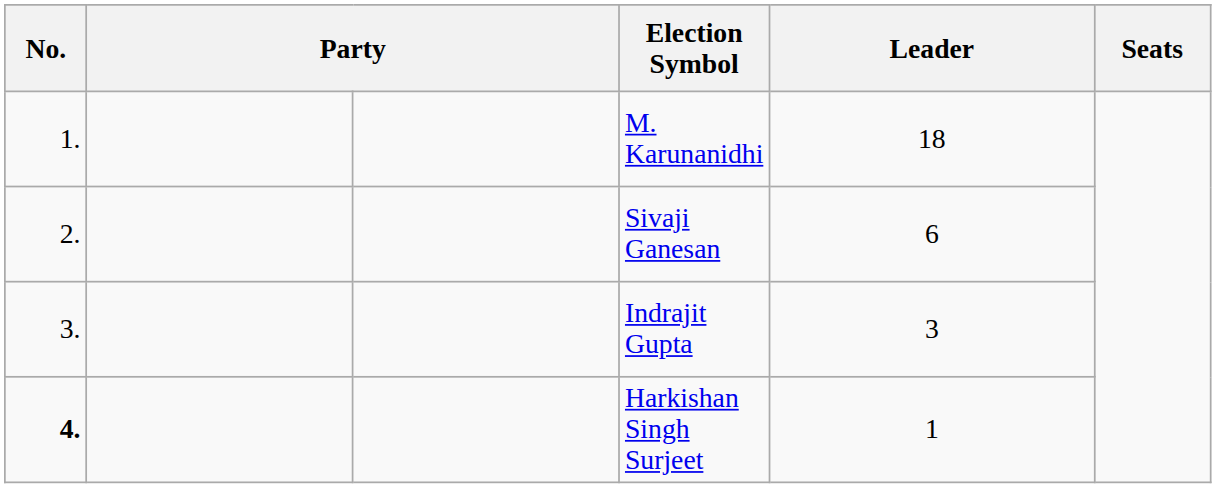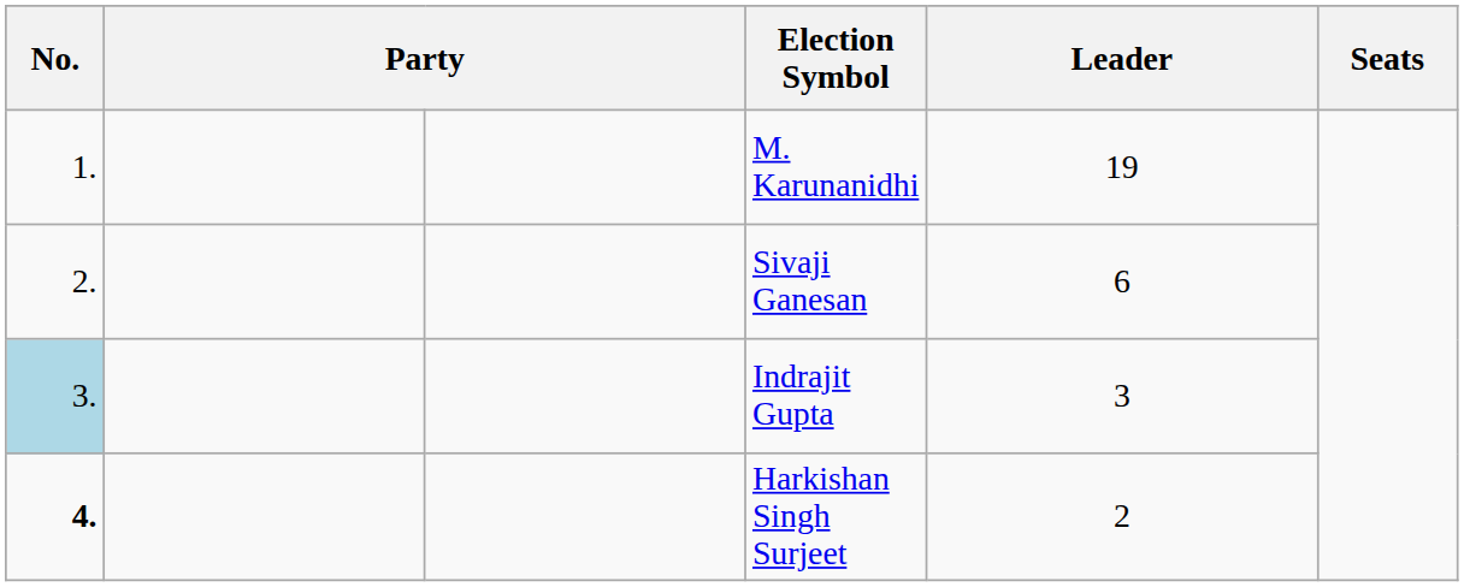M. Karunanidhi | Leader: 18 -> 19
Indrajit Gupta | No.: no background -> lightblue background
Harkishan Singh Surjeet | Leader: 1 -> 2
